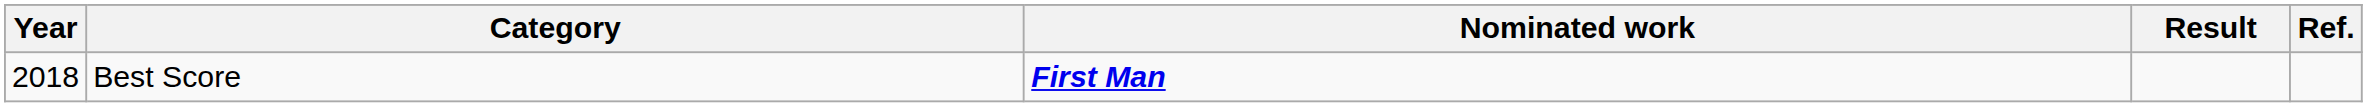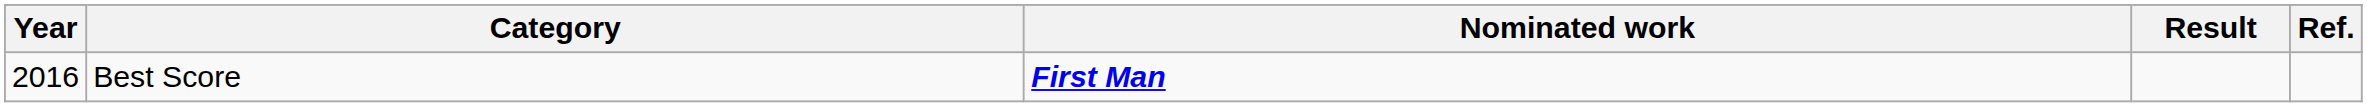Best Score | Year: 2018 -> 2016
